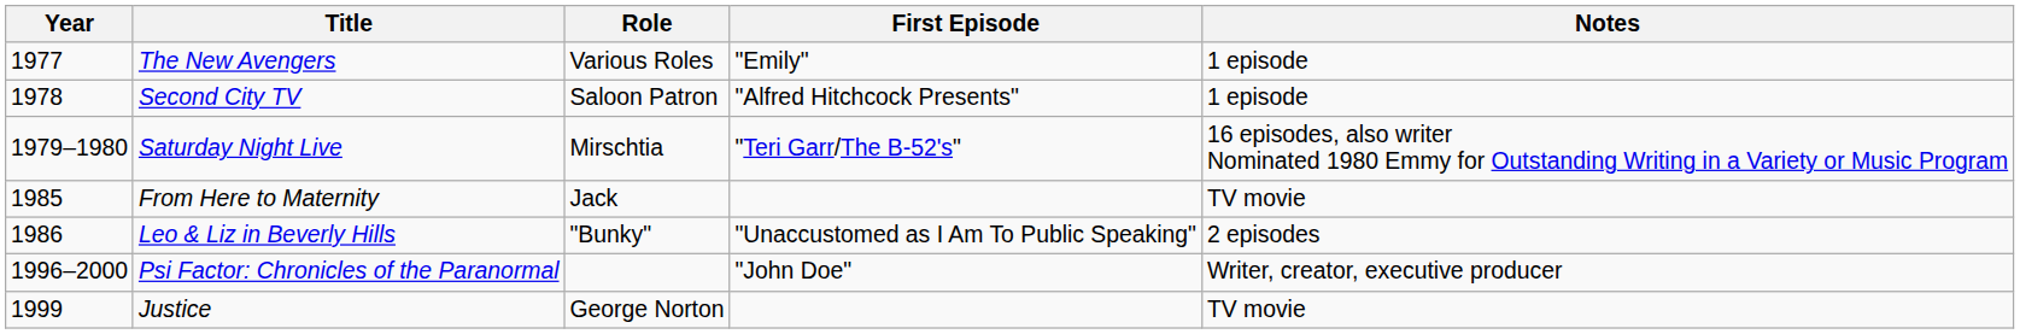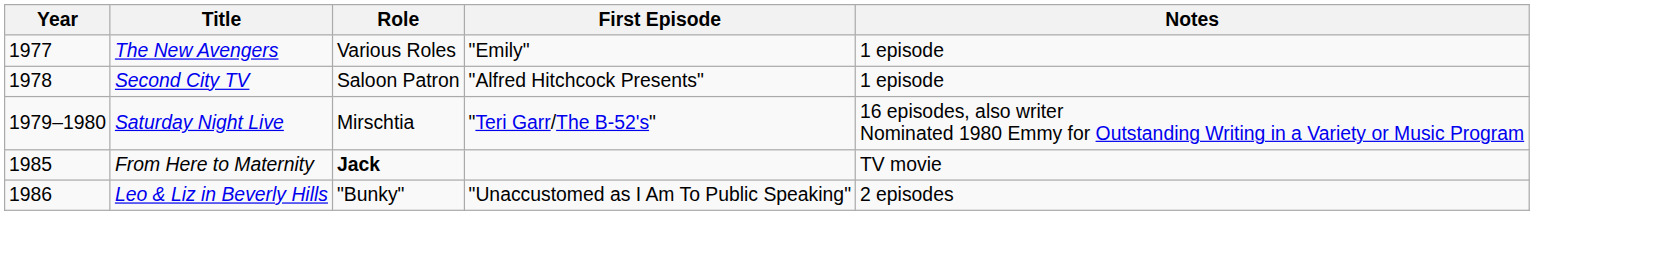From Here to Maternity | Role: normal -> bold
- row: 1996–2000 | Psi Factor: Chronicles of the Paranormal | "John Doe" | Writer, creator, executive producer
- row: 1999 | Justice | George Norton | TV movie
